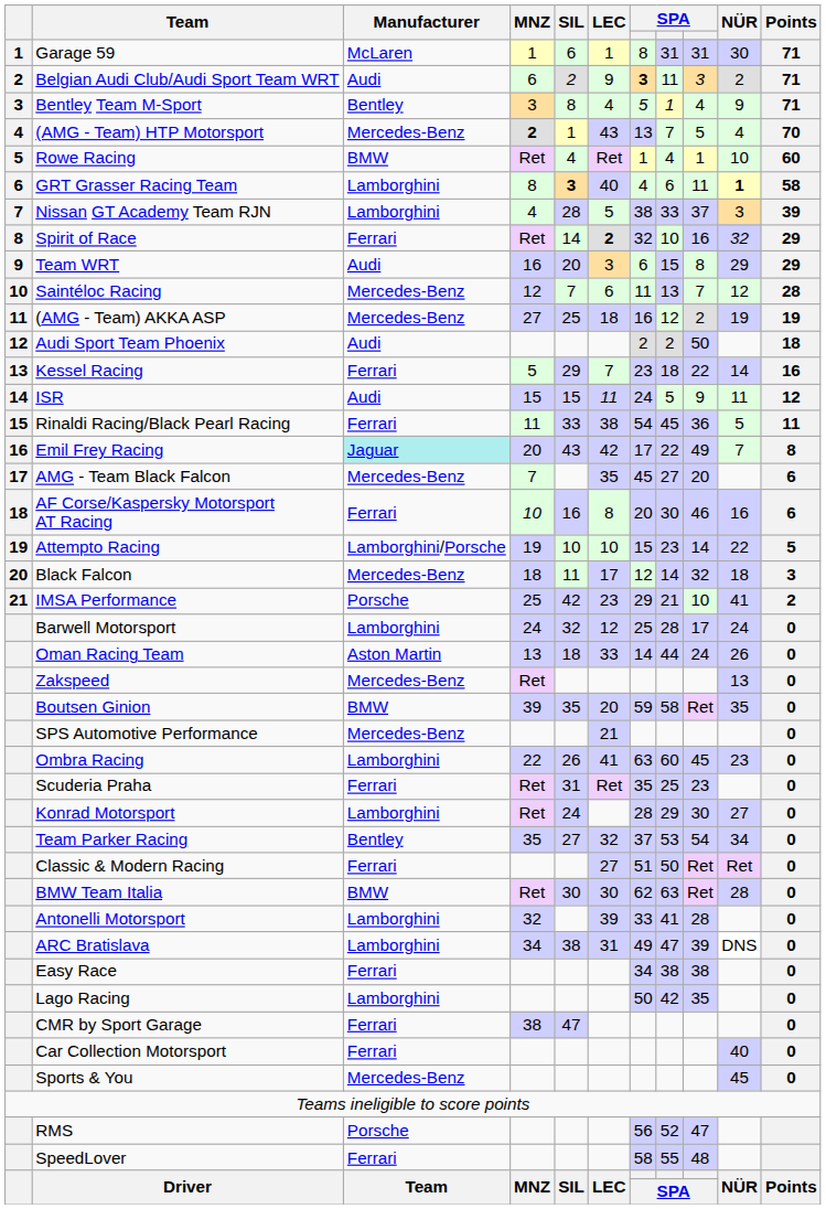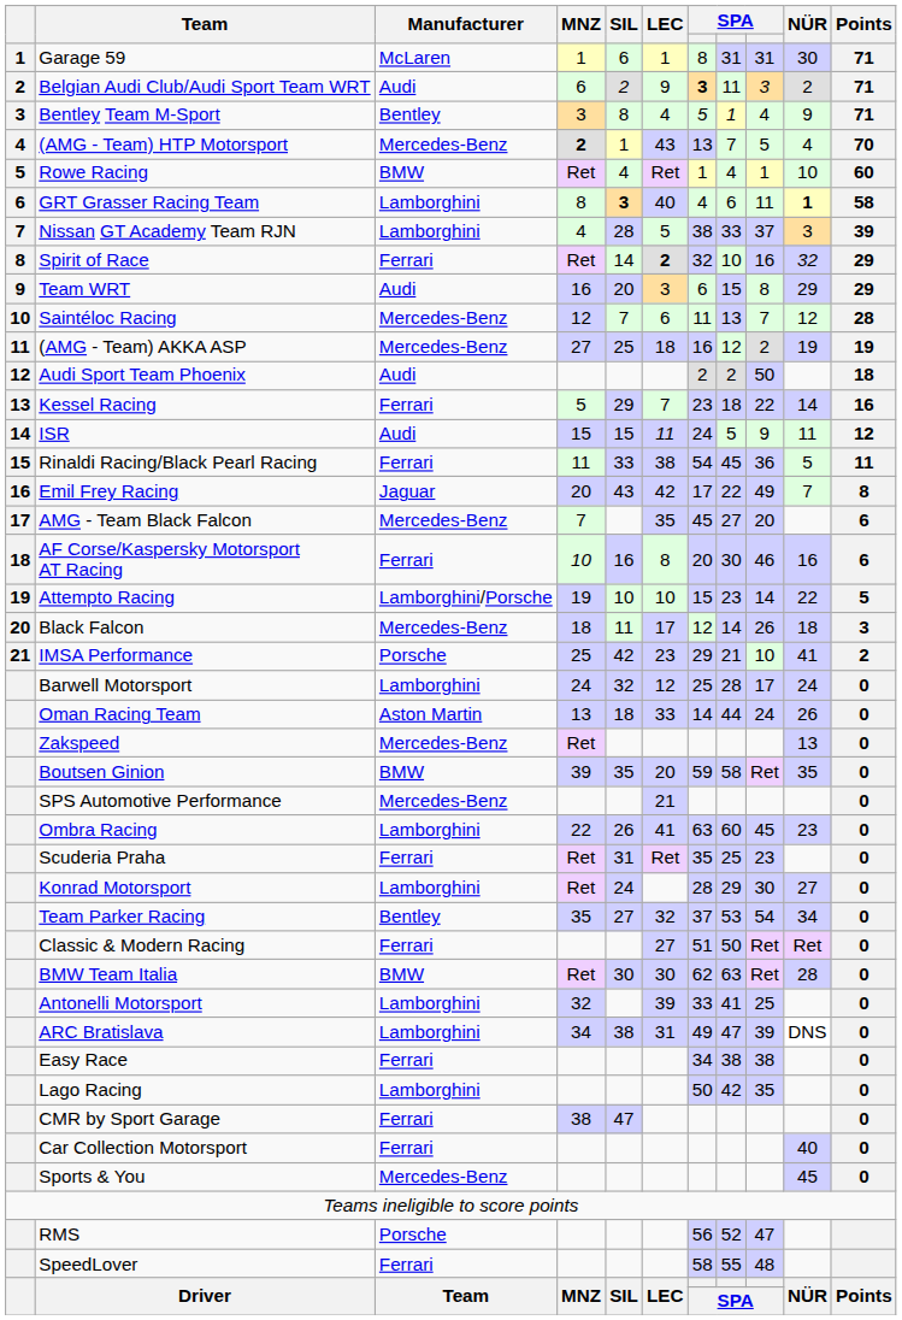Emil Frey Racing | Manufacturer: paleturquoise background -> no background
Black Falcon | column 9: 32 -> 26
Antonelli Motorsport | column 9: 28 -> 25
